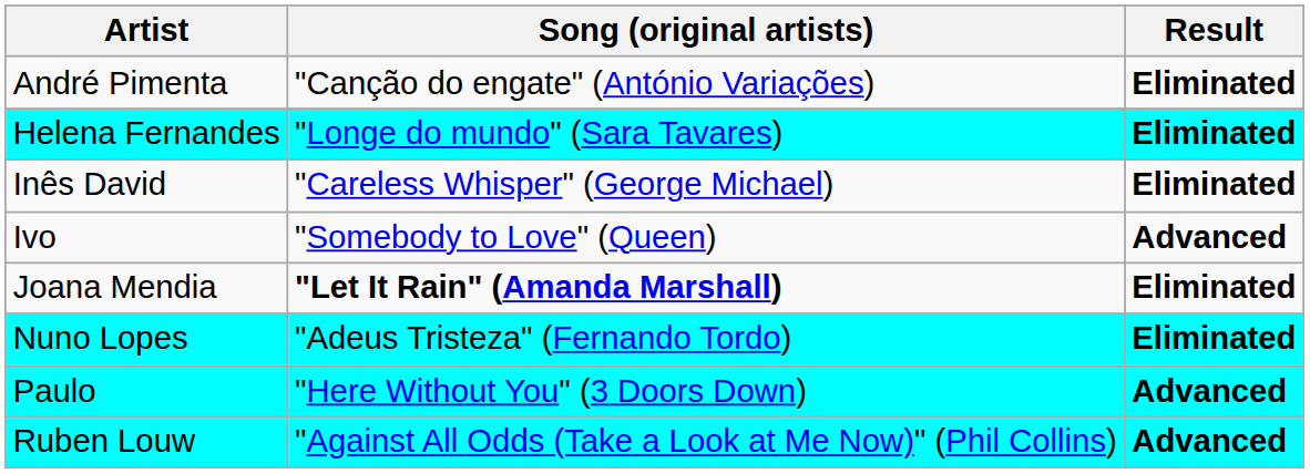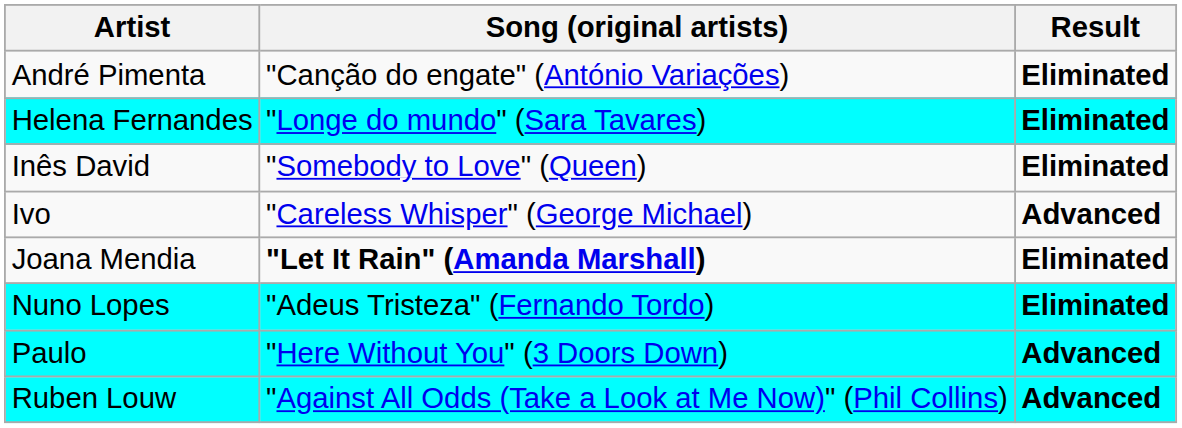Inês David | Song (original artists): "Careless Whisper" (George Michael) -> "Somebody to Love" (Queen)
Ivo | Song (original artists): "Somebody to Love" (Queen) -> "Careless Whisper" (George Michael)
